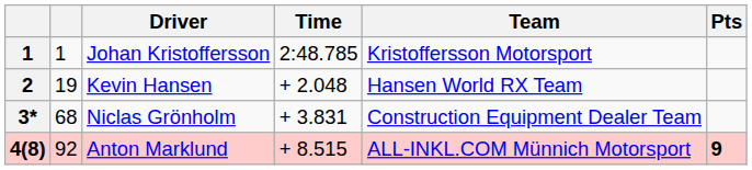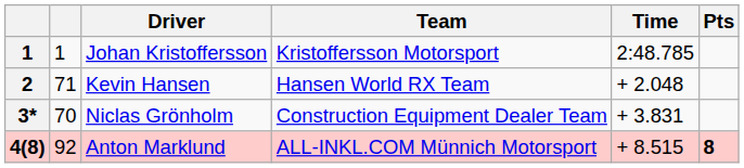columns swapped: Team <-> Time
Kevin Hansen | column 2: 19 -> 71
Niclas Grönholm | column 2: 68 -> 70
Anton Marklund | Pts: 9 -> 8
